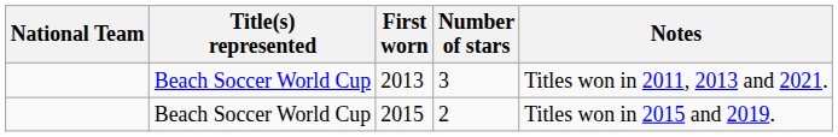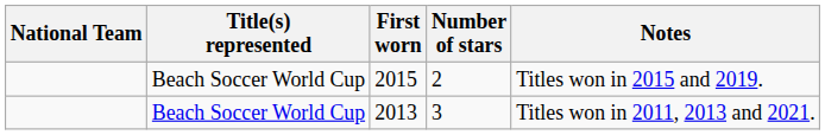rows swapped: 2013 <-> 2015
